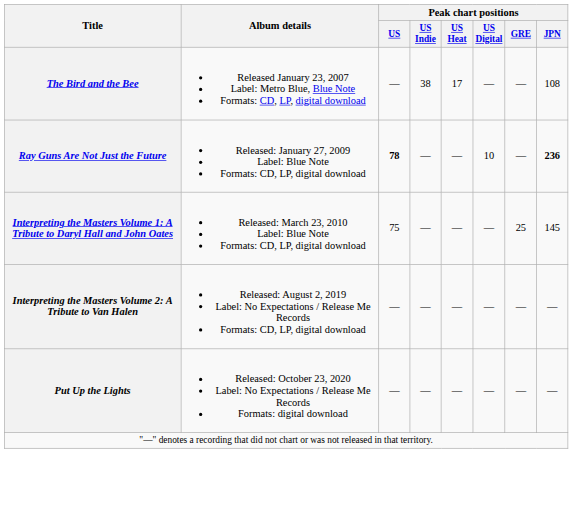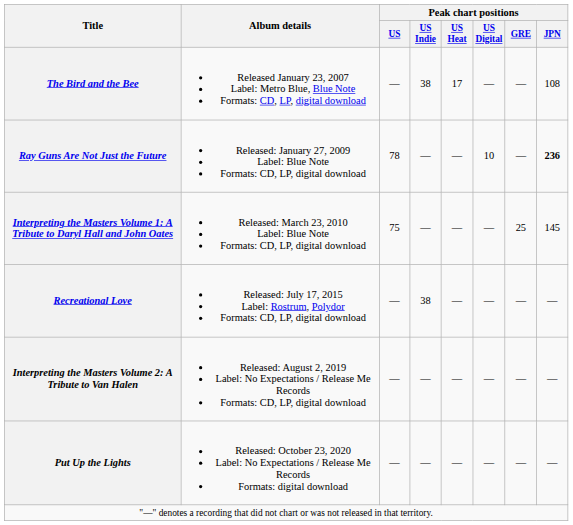Ray Guns Are Not Just the Future | Peak chart positions / US: bold -> normal
+ row: Recreational Love | Released: July 17, 2015 Label: Rostrum, Polydor Formats: CD, LP, digital download | — | 38 | — | — | — | —
